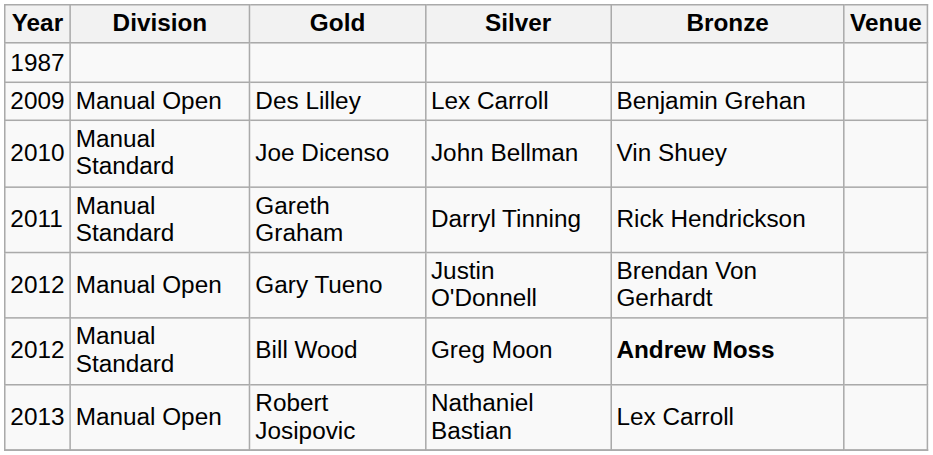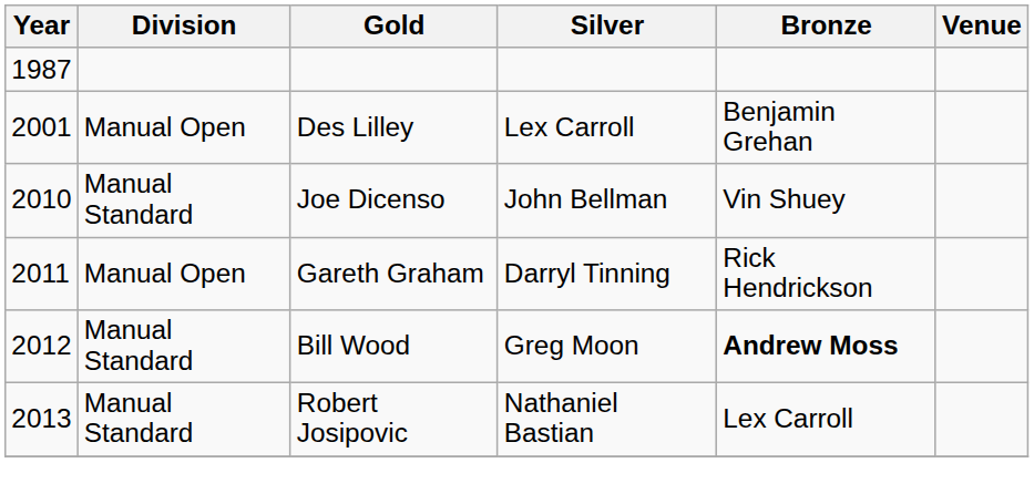Des Lilley | Year: 2009 -> 2001
Gareth Graham | Division: Manual Standard -> Manual Open
- row: 2012 | Manual Open | Gary Tueno | Justin O'Donnell | Brendan Von Gerhardt
Robert Josipovic | Division: Manual Open -> Manual Standard
